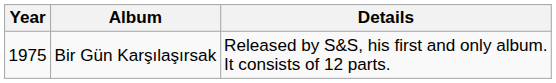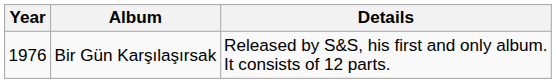Bir Gün Karşılaşırsak | Year: 1975 -> 1976
